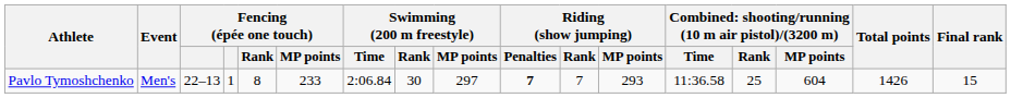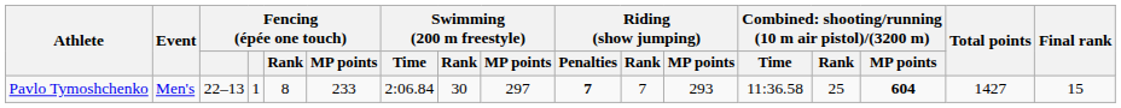Pavlo Tymoshchenko | column 15: normal -> bold
Pavlo Tymoshchenko | Total points: 1426 -> 1427
